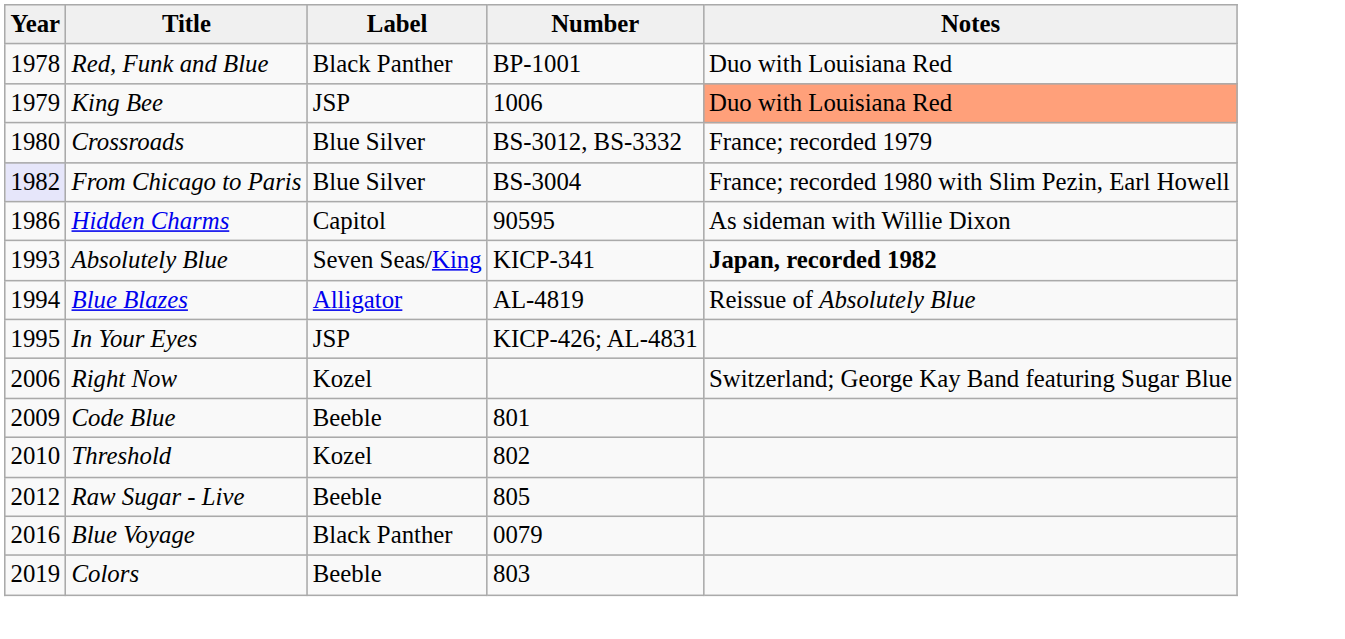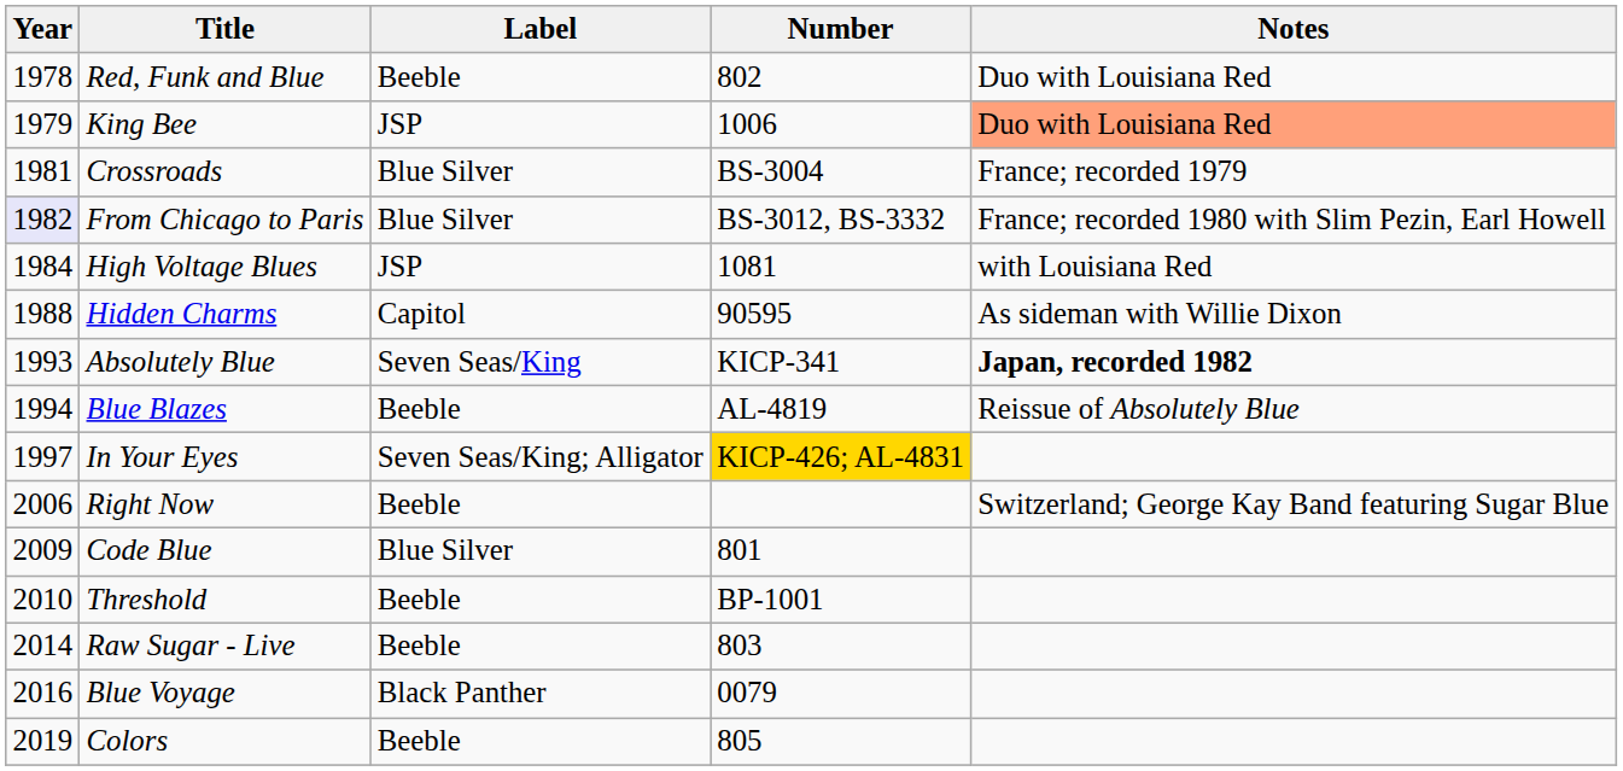Red, Funk and Blue | Label: Black Panther -> Beeble
Red, Funk and Blue | Number: BP-1001 -> 802
Crossroads | Year: 1980 -> 1981
Crossroads | Number: BS-3012, BS-3332 -> BS-3004
From Chicago to Paris | Number: BS-3004 -> BS-3012, BS-3332
+ row: 1984 | High Voltage Blues | JSP | 1081 | with Louisiana Red
Hidden Charms | Year: 1986 -> 1988
Blue Blazes | Label: Alligator -> Beeble
In Your Eyes | Year: 1995 -> 1997
In Your Eyes | Label: JSP -> Seven Seas/King; Alligator
In Your Eyes | Number: no background -> gold background
Right Now | Label: Kozel -> Beeble
Code Blue | Label: Beeble -> Blue Silver
Threshold | Label: Kozel -> Beeble
Threshold | Number: 802 -> BP-1001
Raw Sugar - Live | Year: 2012 -> 2014
Raw Sugar - Live | Number: 805 -> 803
Colors | Number: 803 -> 805
